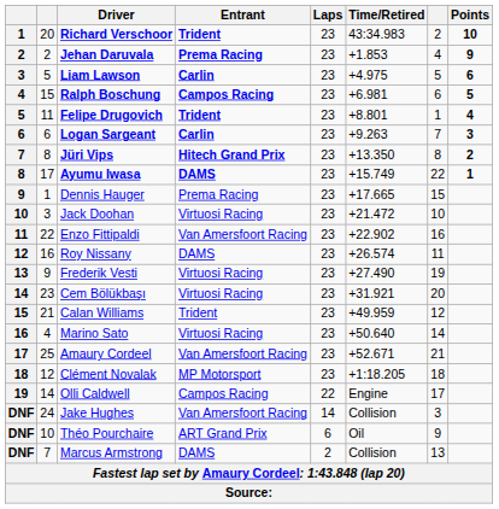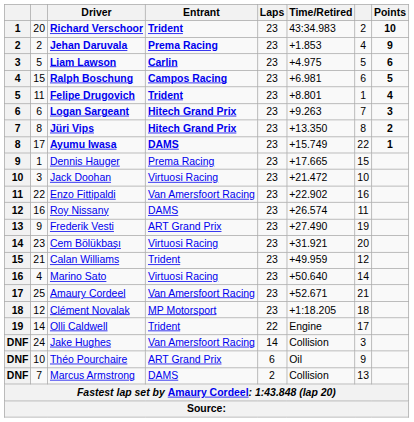Logan Sargeant | Entrant: Carlin -> Hitech Grand Prix
Frederik Vesti | Entrant: Virtuosi Racing -> ART Grand Prix
Olli Caldwell | Entrant: Campos Racing -> Trident
